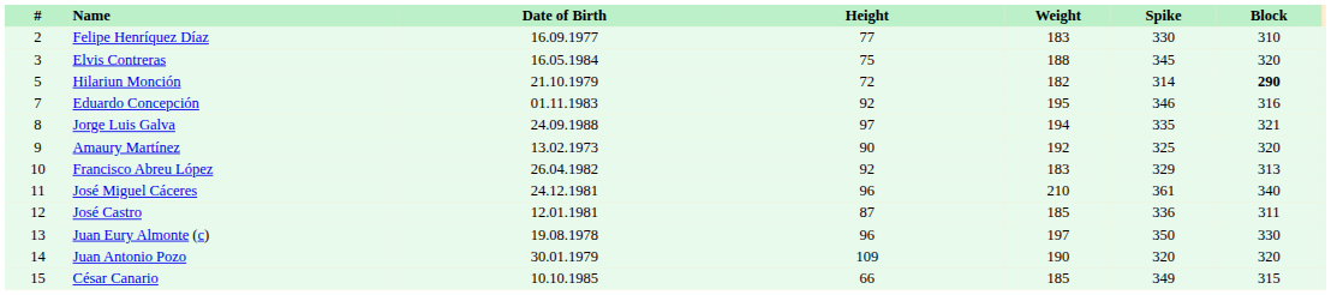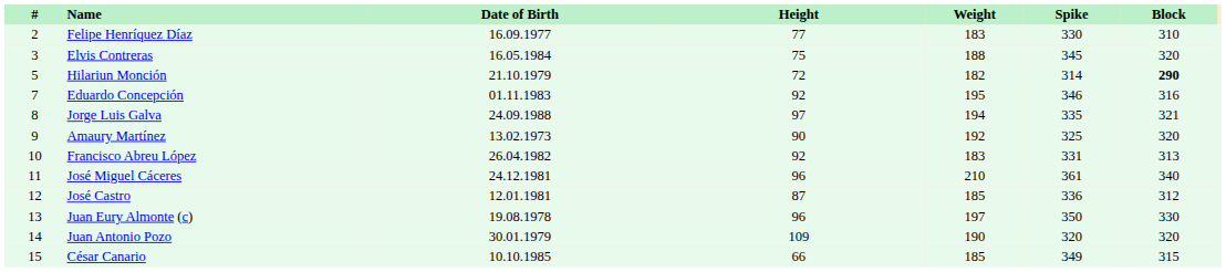Francisco Abreu López | Spike: 329 -> 331
José Castro | Block: 311 -> 312
